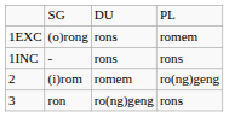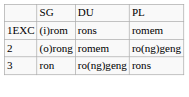1EXC | column 2: (o)rong -> (i)rom
- row: 1INC | - | rons | rons
2 | column 2: (i)rom -> (o)rong
